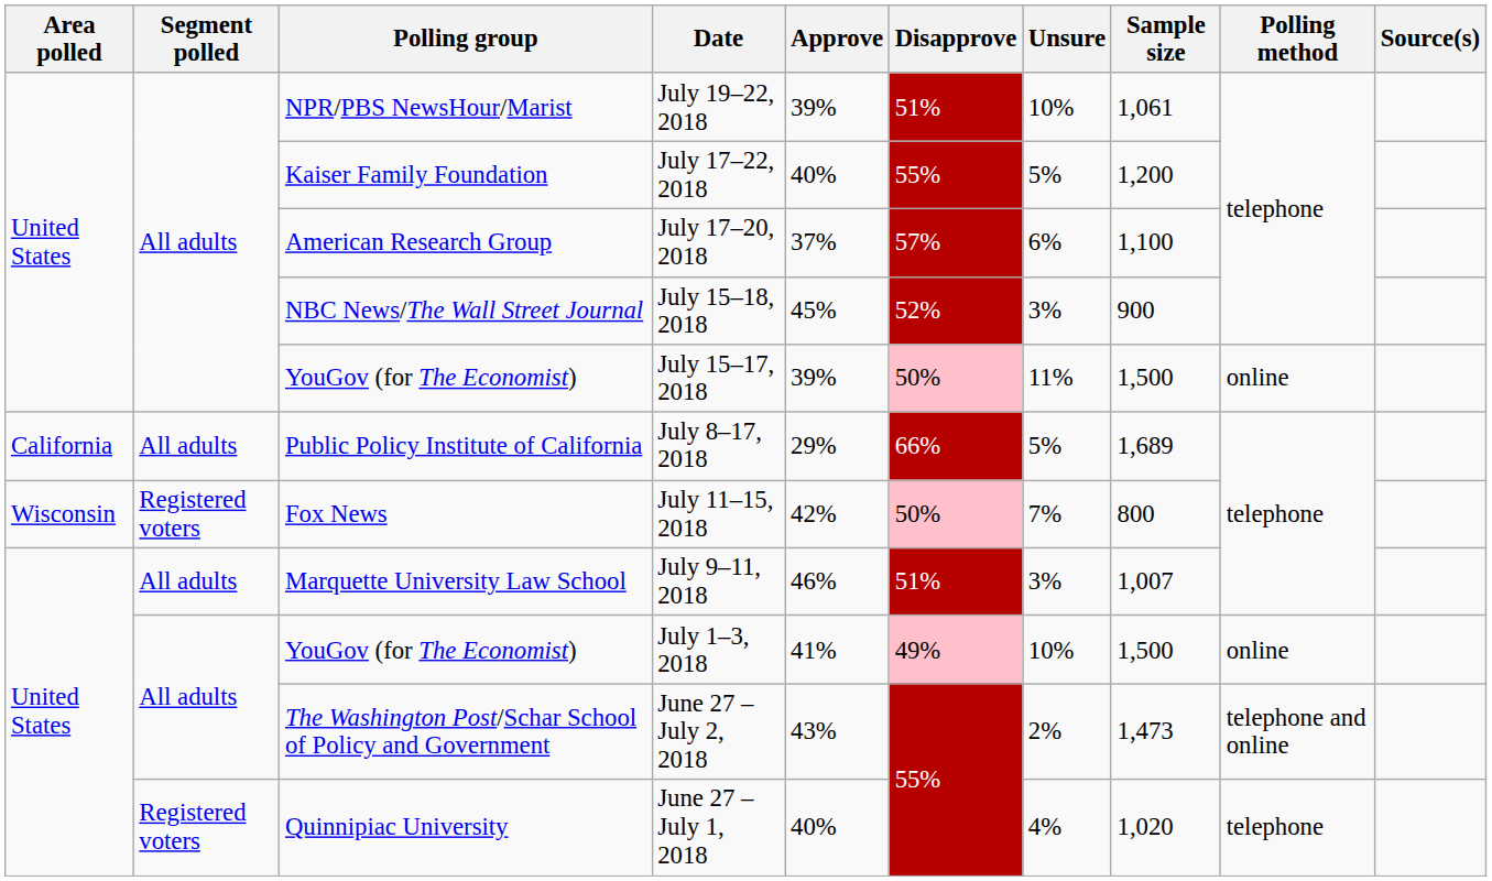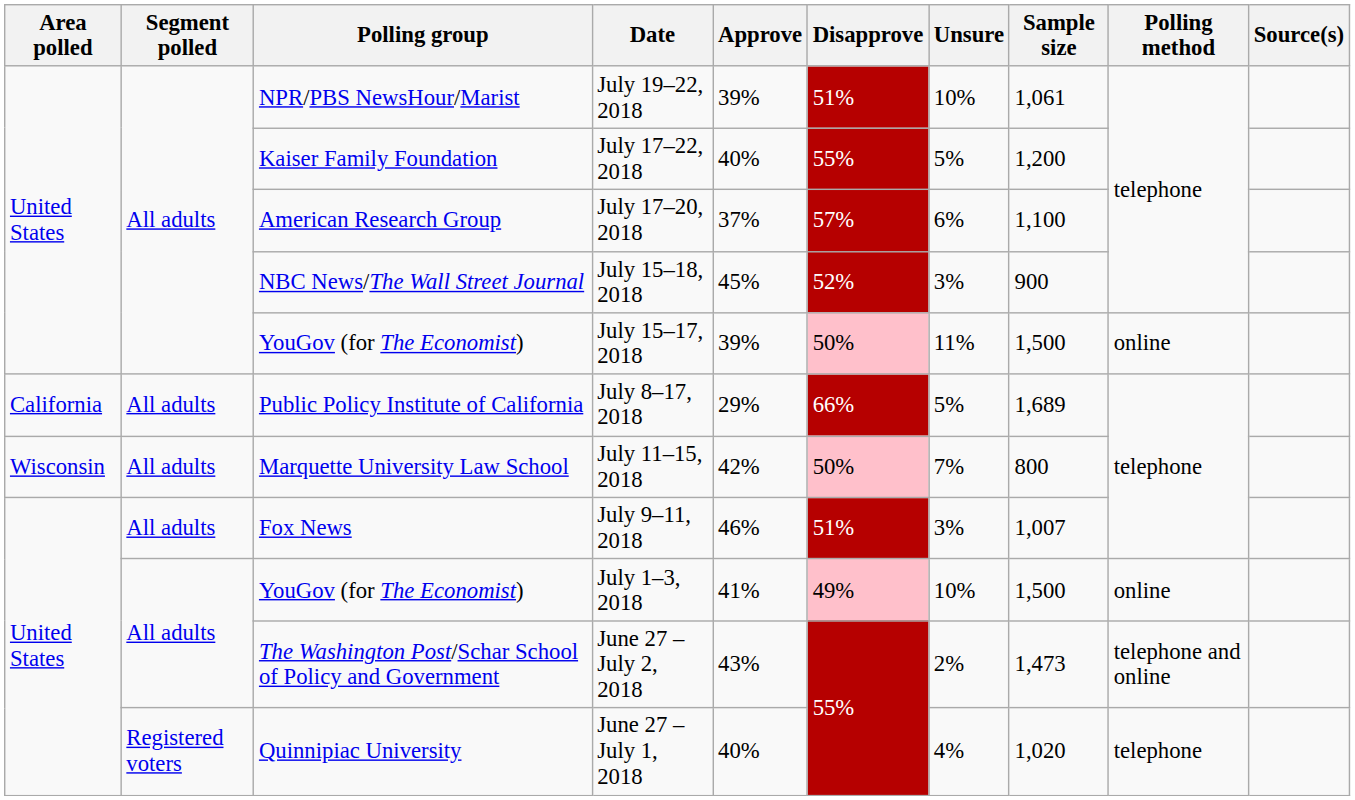July 11–15, 2018 | Segment polled: Registered voters -> All adults
July 11–15, 2018 | Polling group: Fox News -> Marquette University Law School
July 9–11, 2018 | Polling group: Marquette University Law School -> Fox News
